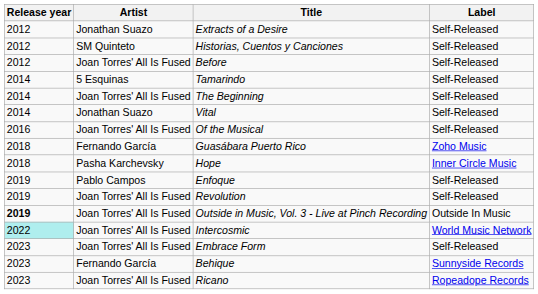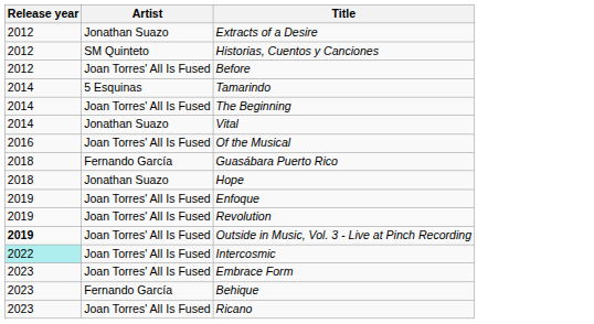- column: Label | Self-Released | Self-Released | Self-Released | Self-Released | Self-Released | Self-Released | Self-Released | Zoho Music | Inner Circle Music | Self-Released | Self-Released | Outside In Music | World Music Network | Self-Released | Sunnyside Records | Ropeadope Records
Hope | Artist: Pasha Karchevsky -> Jonathan Suazo
Enfoque | Artist: Pablo Campos -> Joan Torres' All Is Fused
